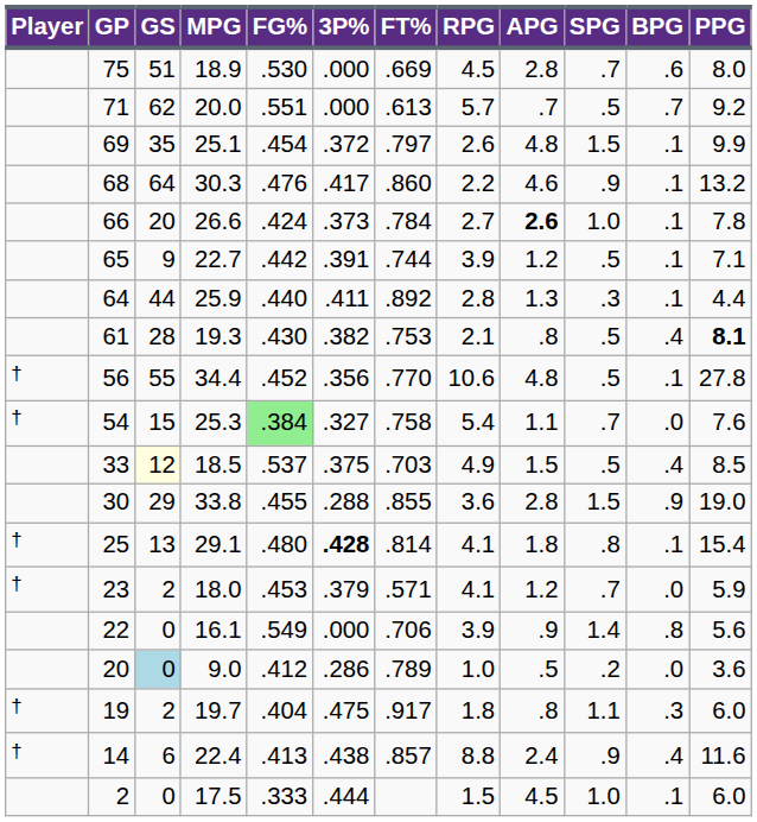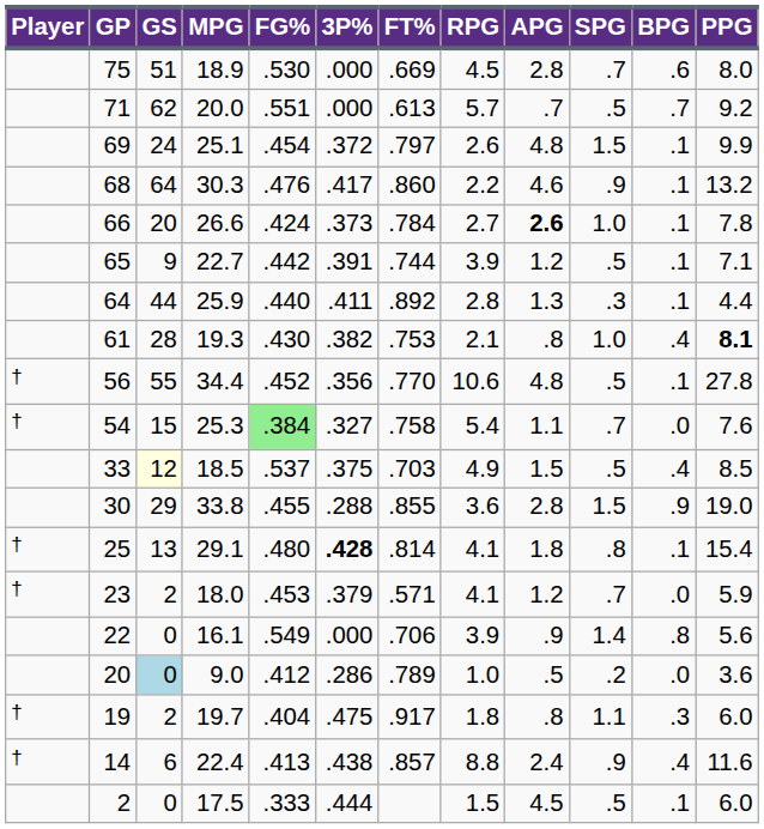25.1 | GS: 35 -> 24
19.3 | SPG: .5 -> 1.0
17.5 | SPG: 1.0 -> .5
